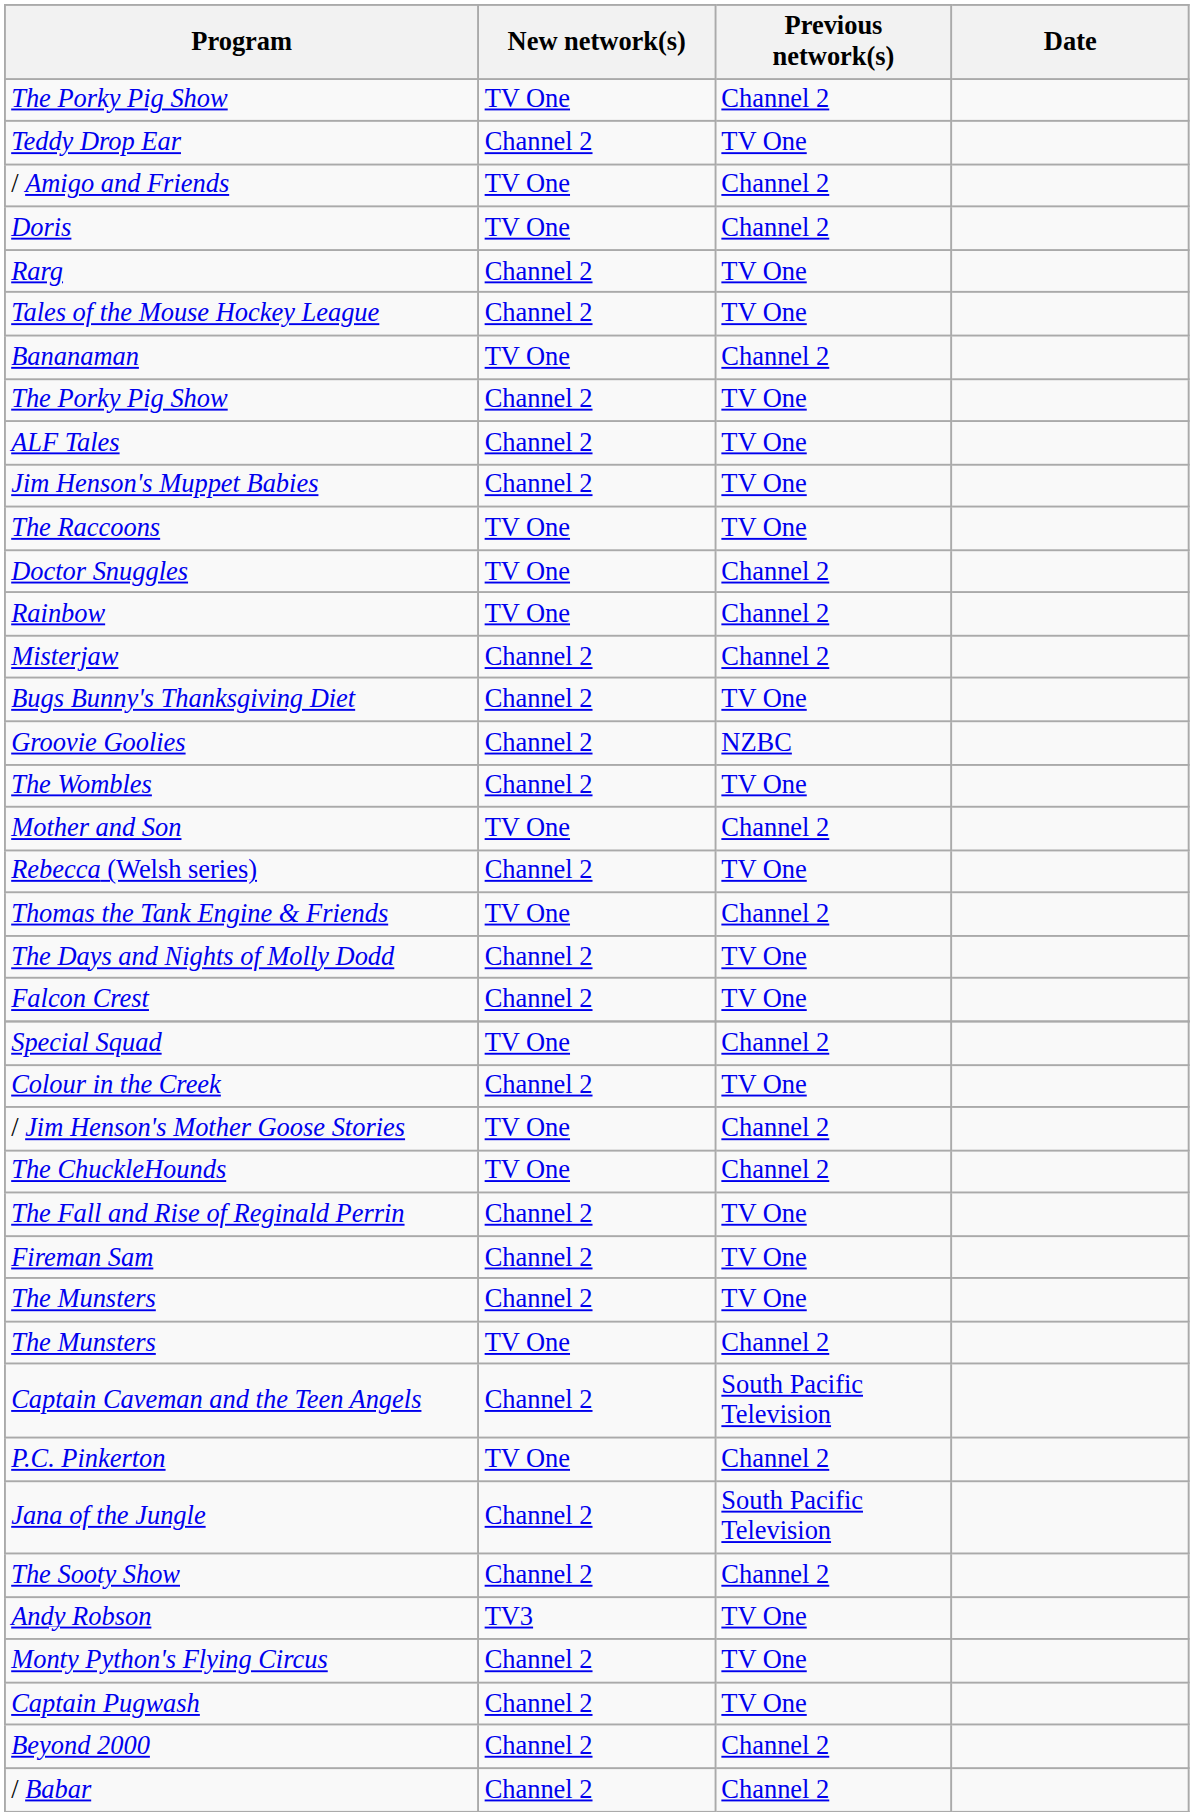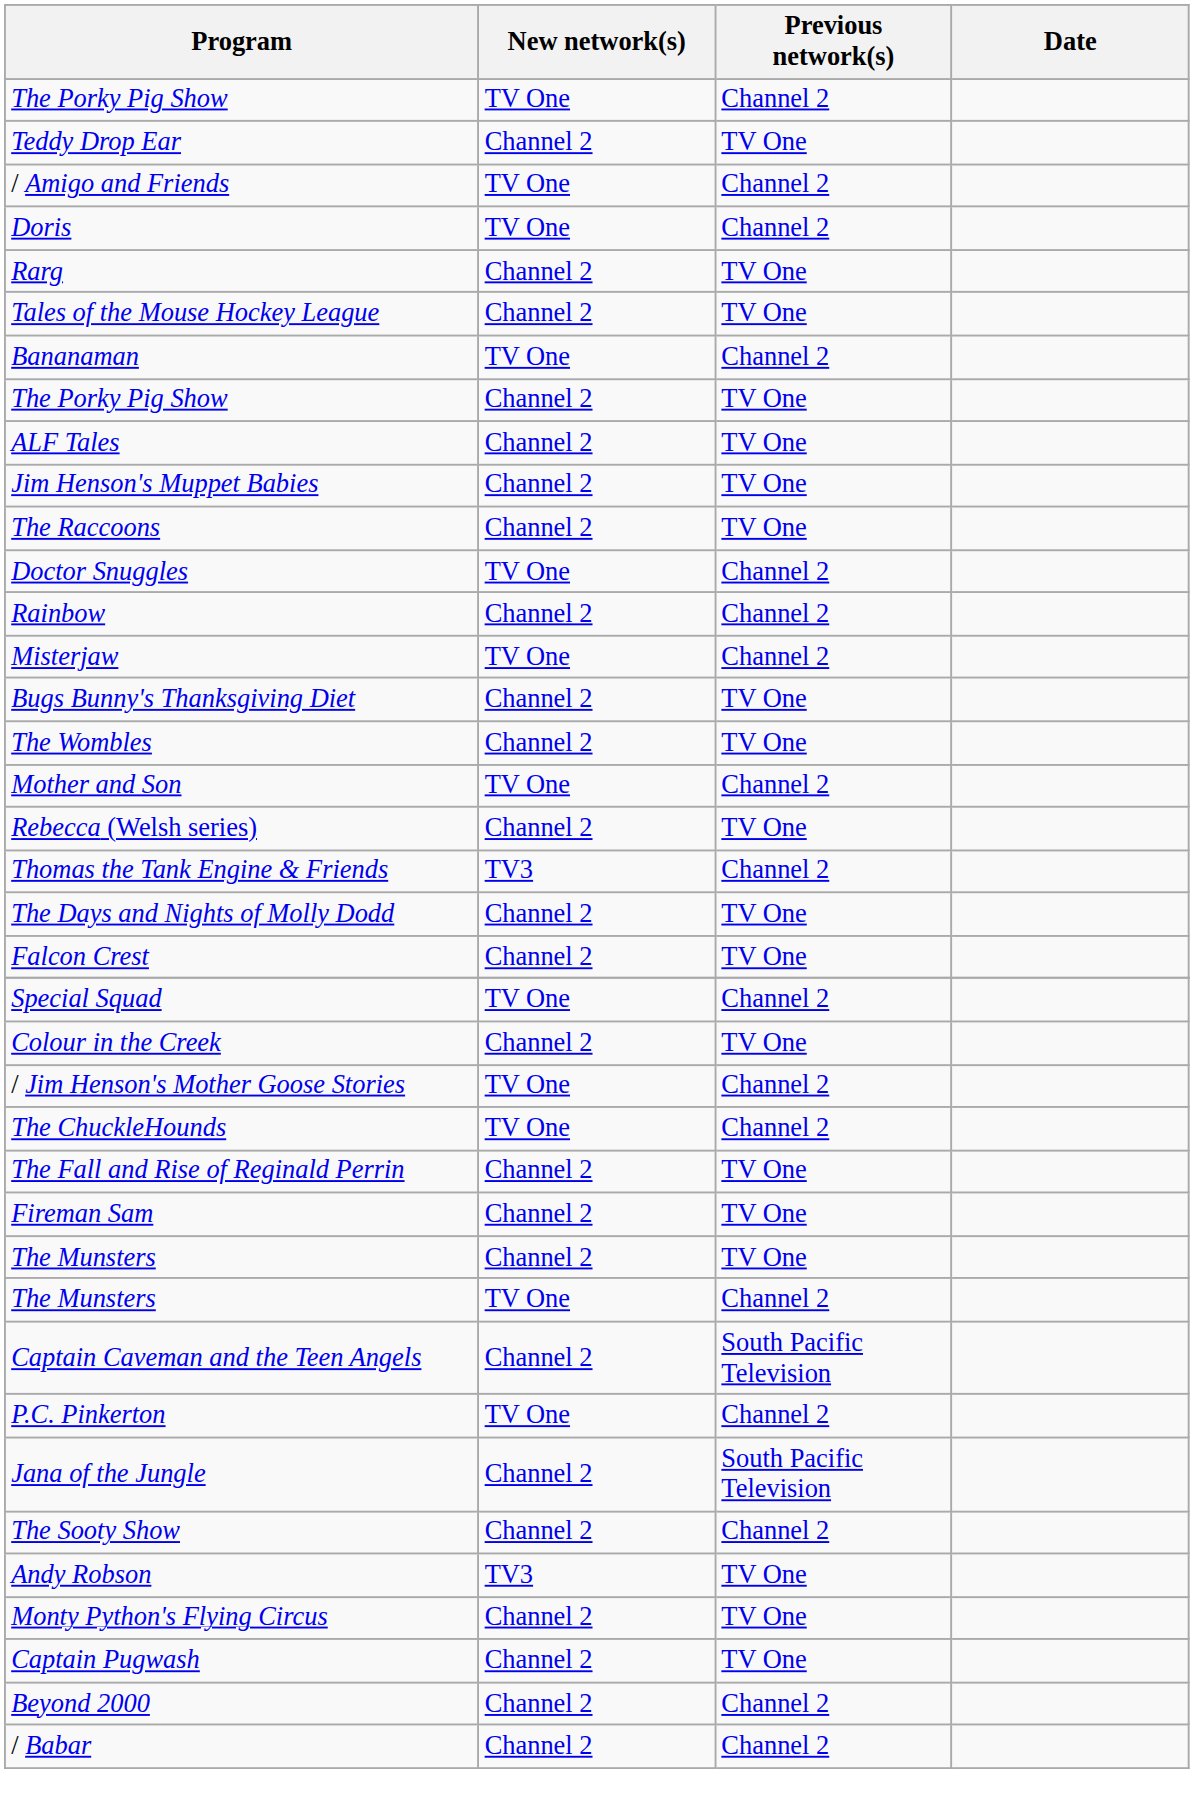The Raccoons | New network(s): TV One -> Channel 2
Rainbow | New network(s): TV One -> Channel 2
Misterjaw | New network(s): Channel 2 -> TV One
- row: Groovie Goolies | Channel 2 | NZBC
Thomas the Tank Engine & Friends | New network(s): TV One -> TV3
